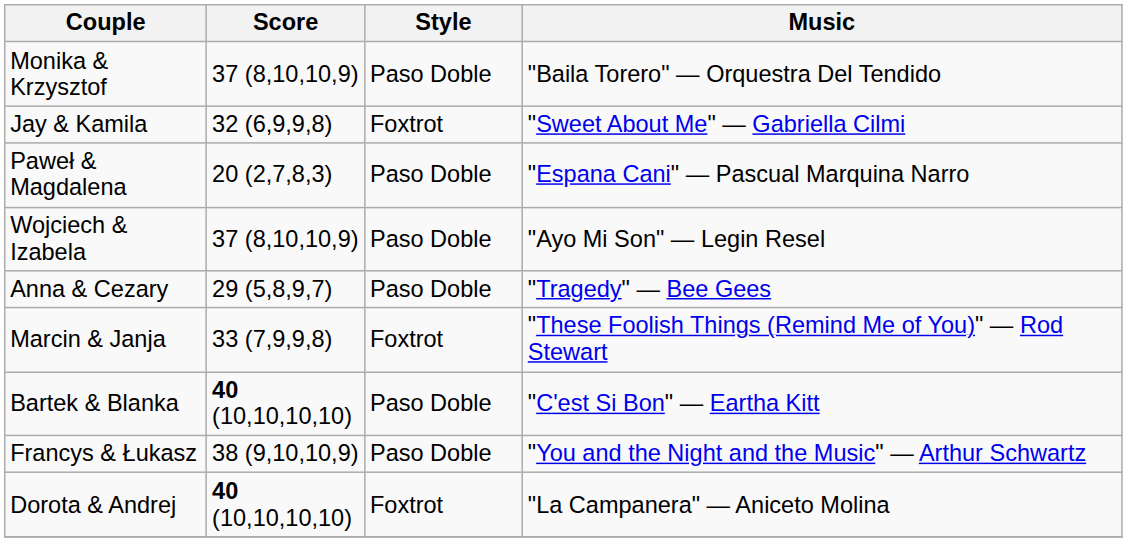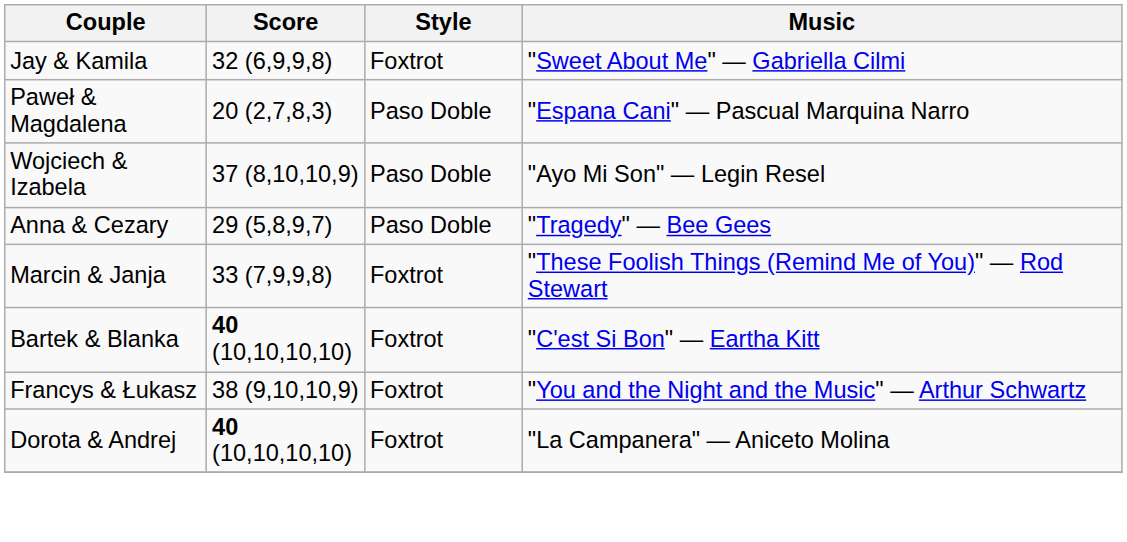- row: Monika & Krzysztof | 37 (8,10,10,9) | Paso Doble | "Baila Torero" — Orquestra Del Tendido
Bartek & Blanka | Style: Paso Doble -> Foxtrot
Francys & Łukasz | Style: Paso Doble -> Foxtrot
